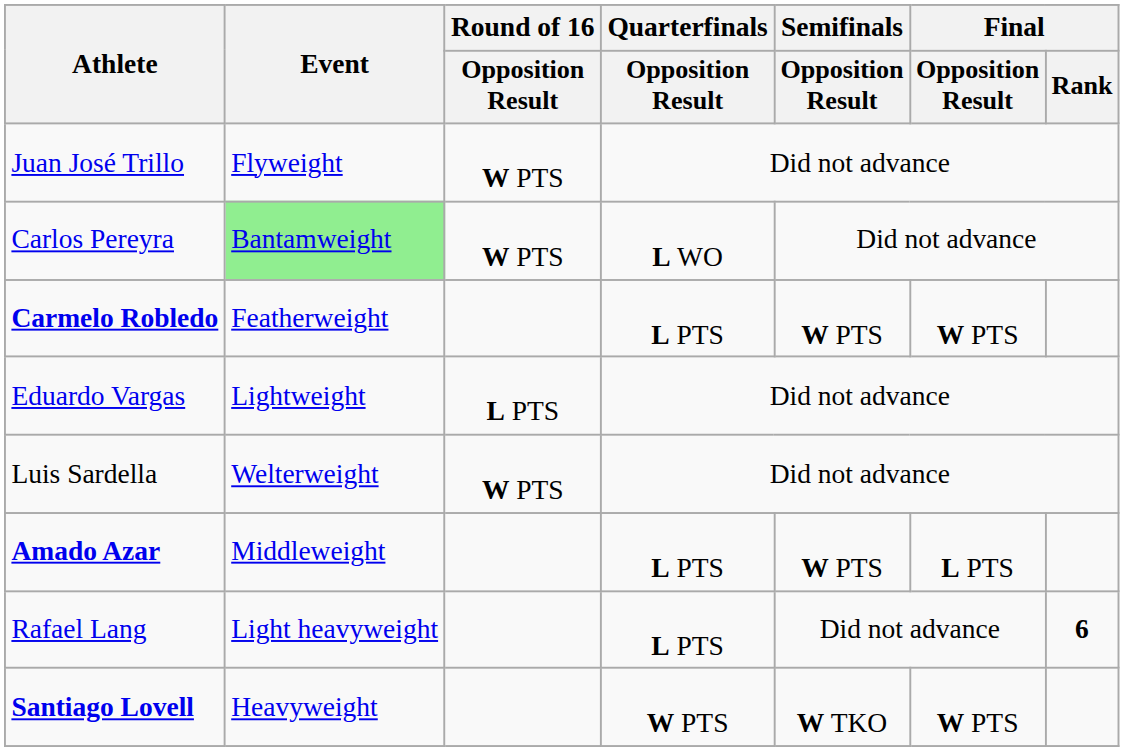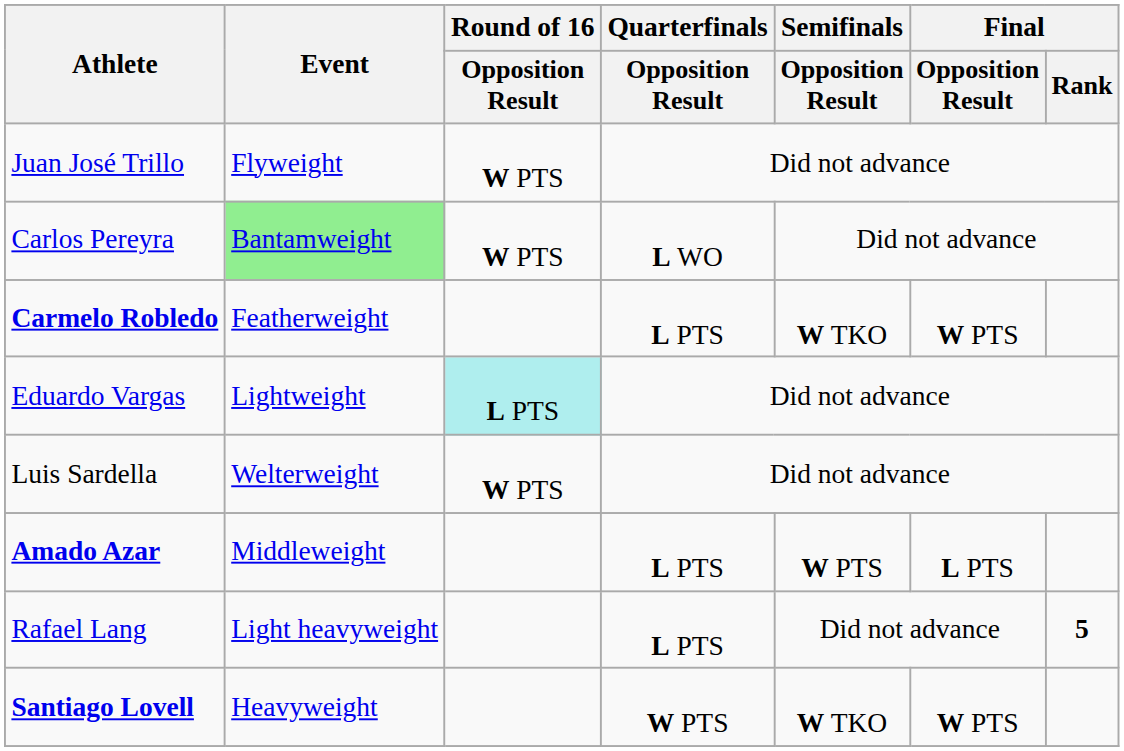Carmelo Robledo | Semifinals / Opposition Result: W PTS -> W TKO
Eduardo Vargas | Round of 16 / Opposition Result: no background -> paleturquoise background
Rafael Lang | Final / Rank: 6 -> 5
